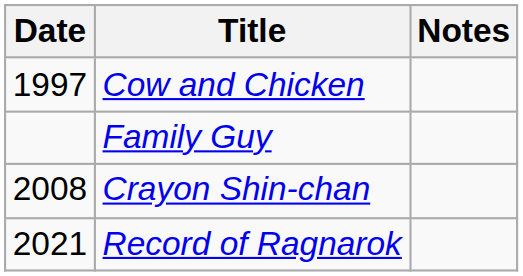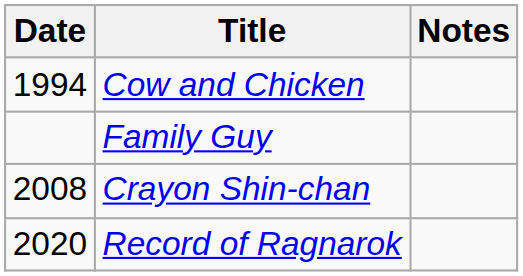Cow and Chicken | Date: 1997 -> 1994
Record of Ragnarok | Date: 2021 -> 2020
